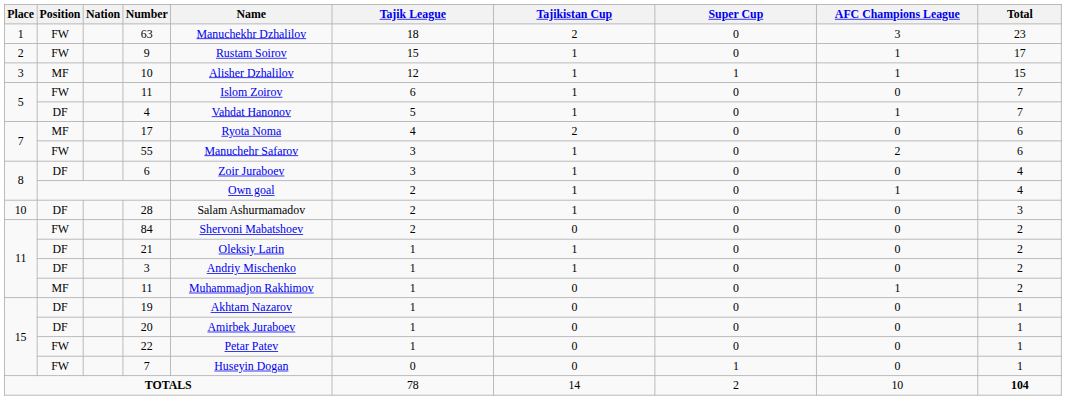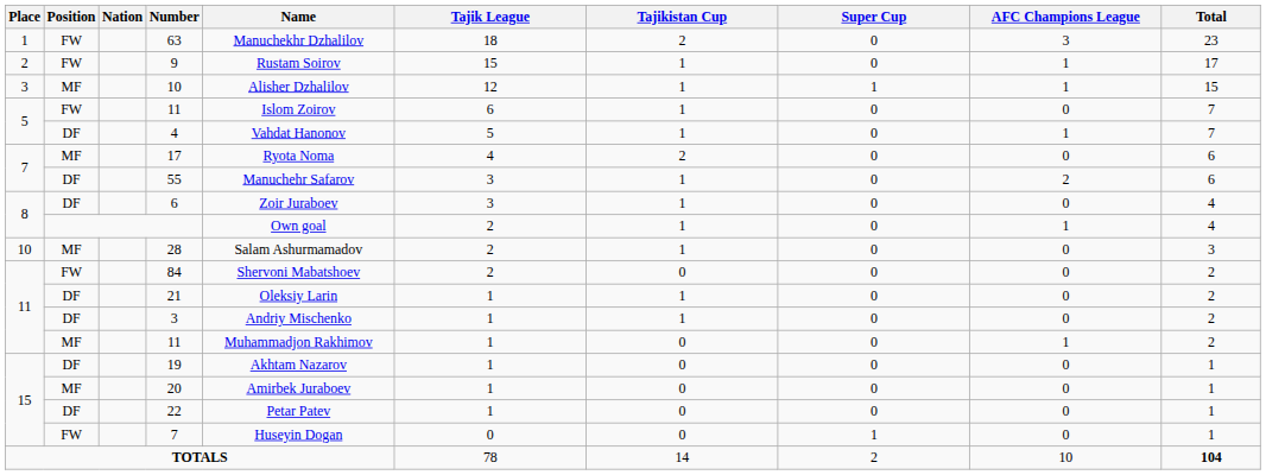55 | Position: FW -> DF
28 | Position: DF -> MF
20 | Position: DF -> MF
22 | Position: FW -> DF
